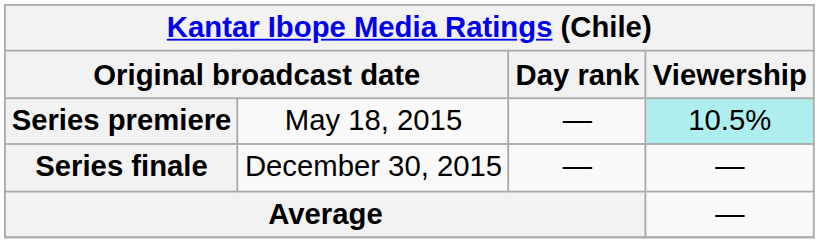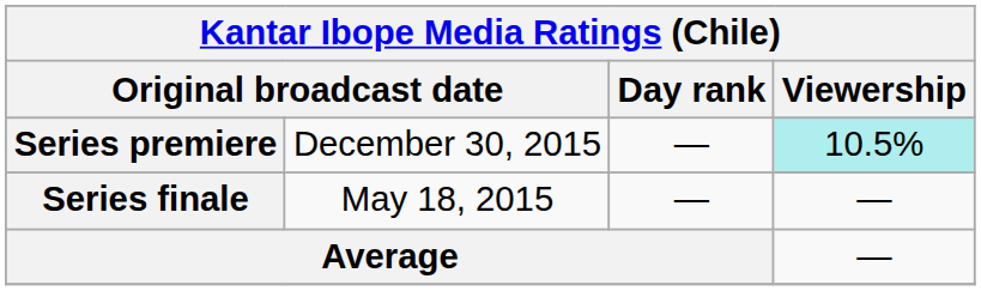Series premiere | column 2: May 18, 2015 -> December 30, 2015
Series finale | column 2: December 30, 2015 -> May 18, 2015
